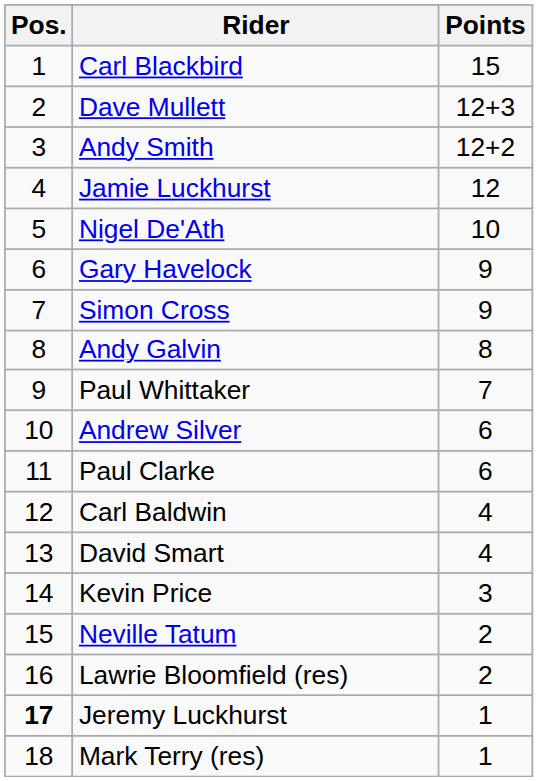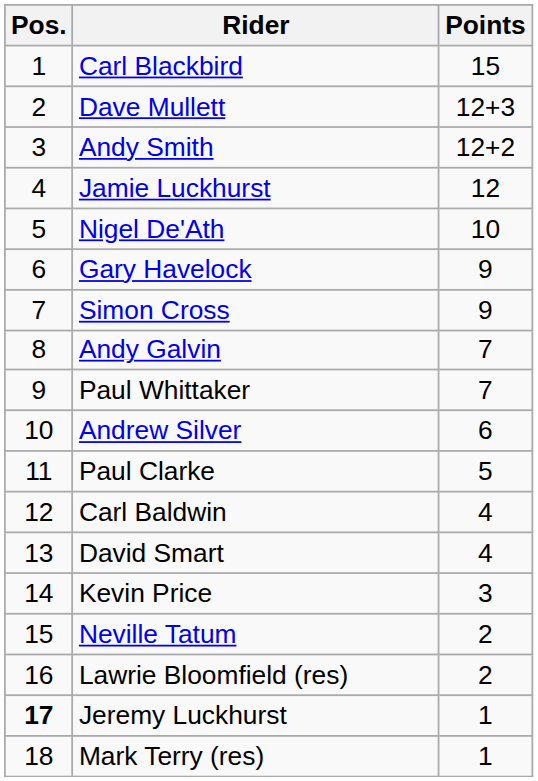Andy Galvin | Points: 8 -> 7
Paul Clarke | Points: 6 -> 5
